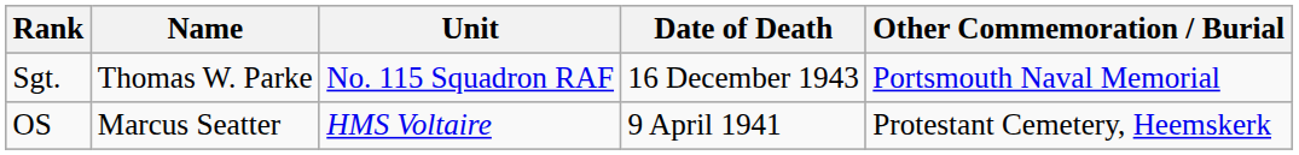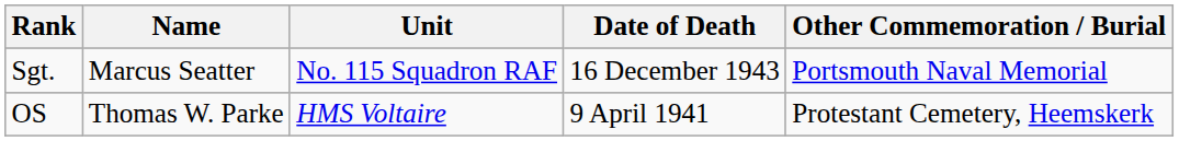Sgt. | Name: Thomas W. Parke -> Marcus Seatter
OS | Name: Marcus Seatter -> Thomas W. Parke
